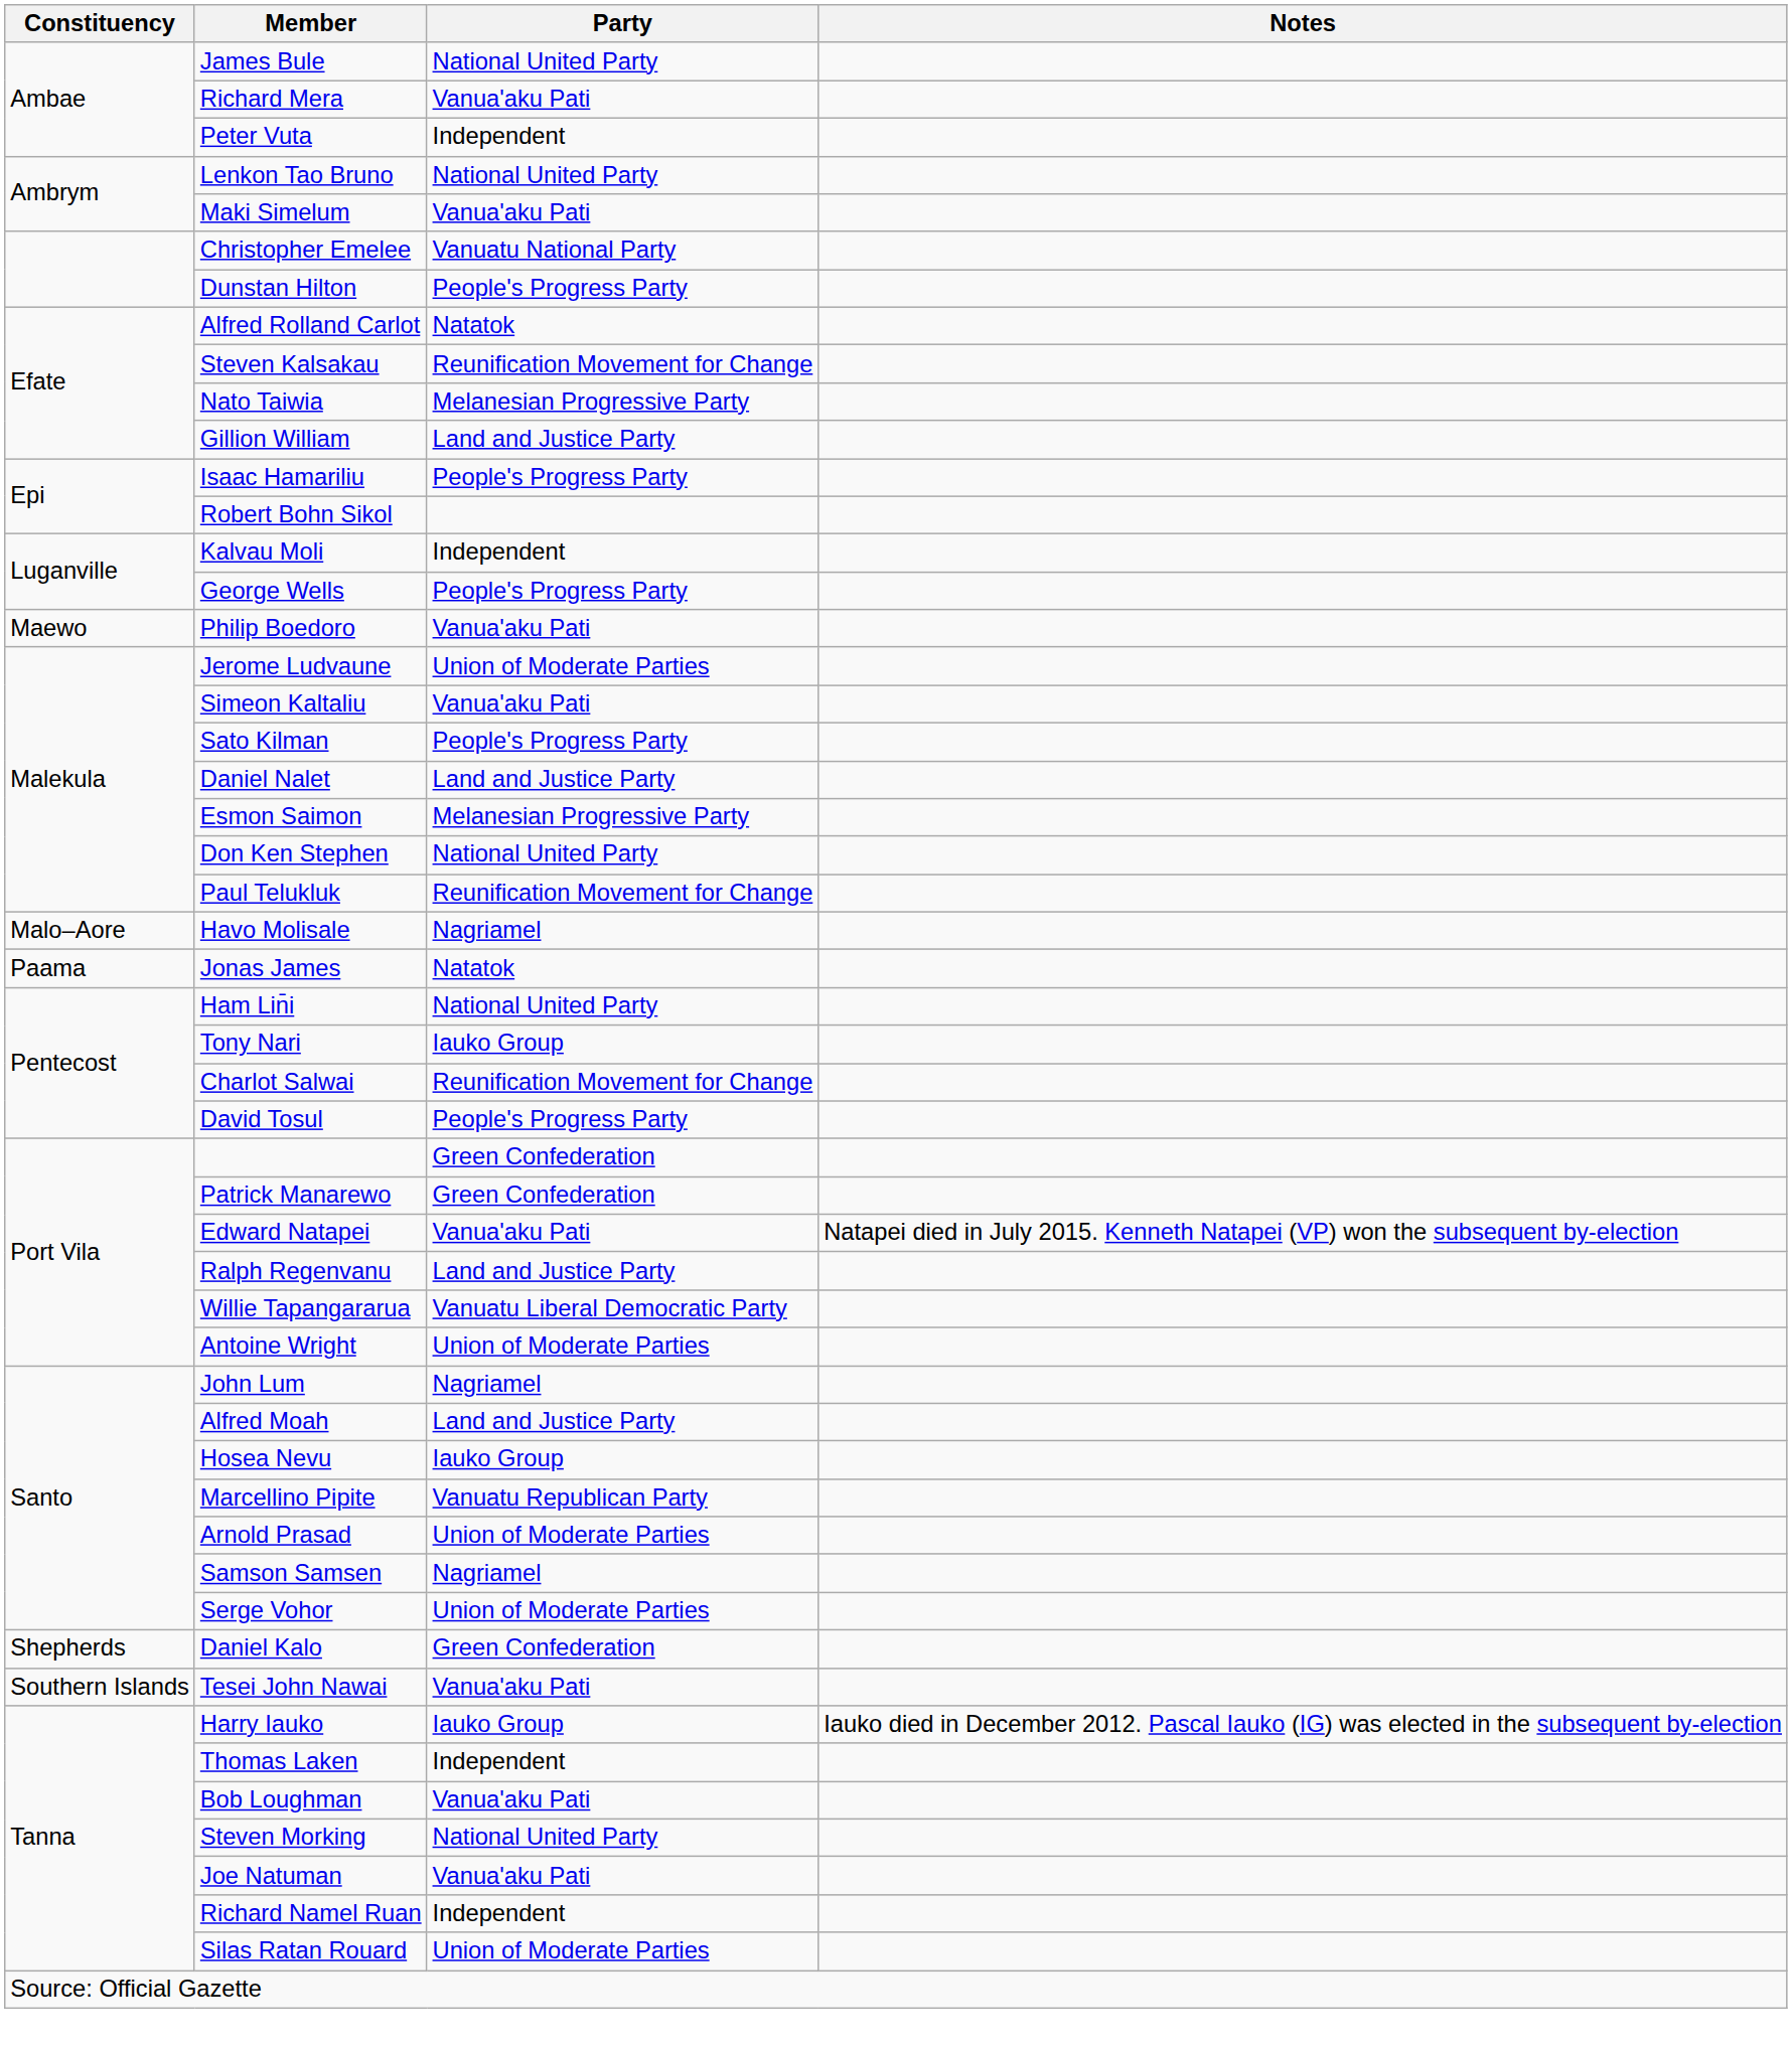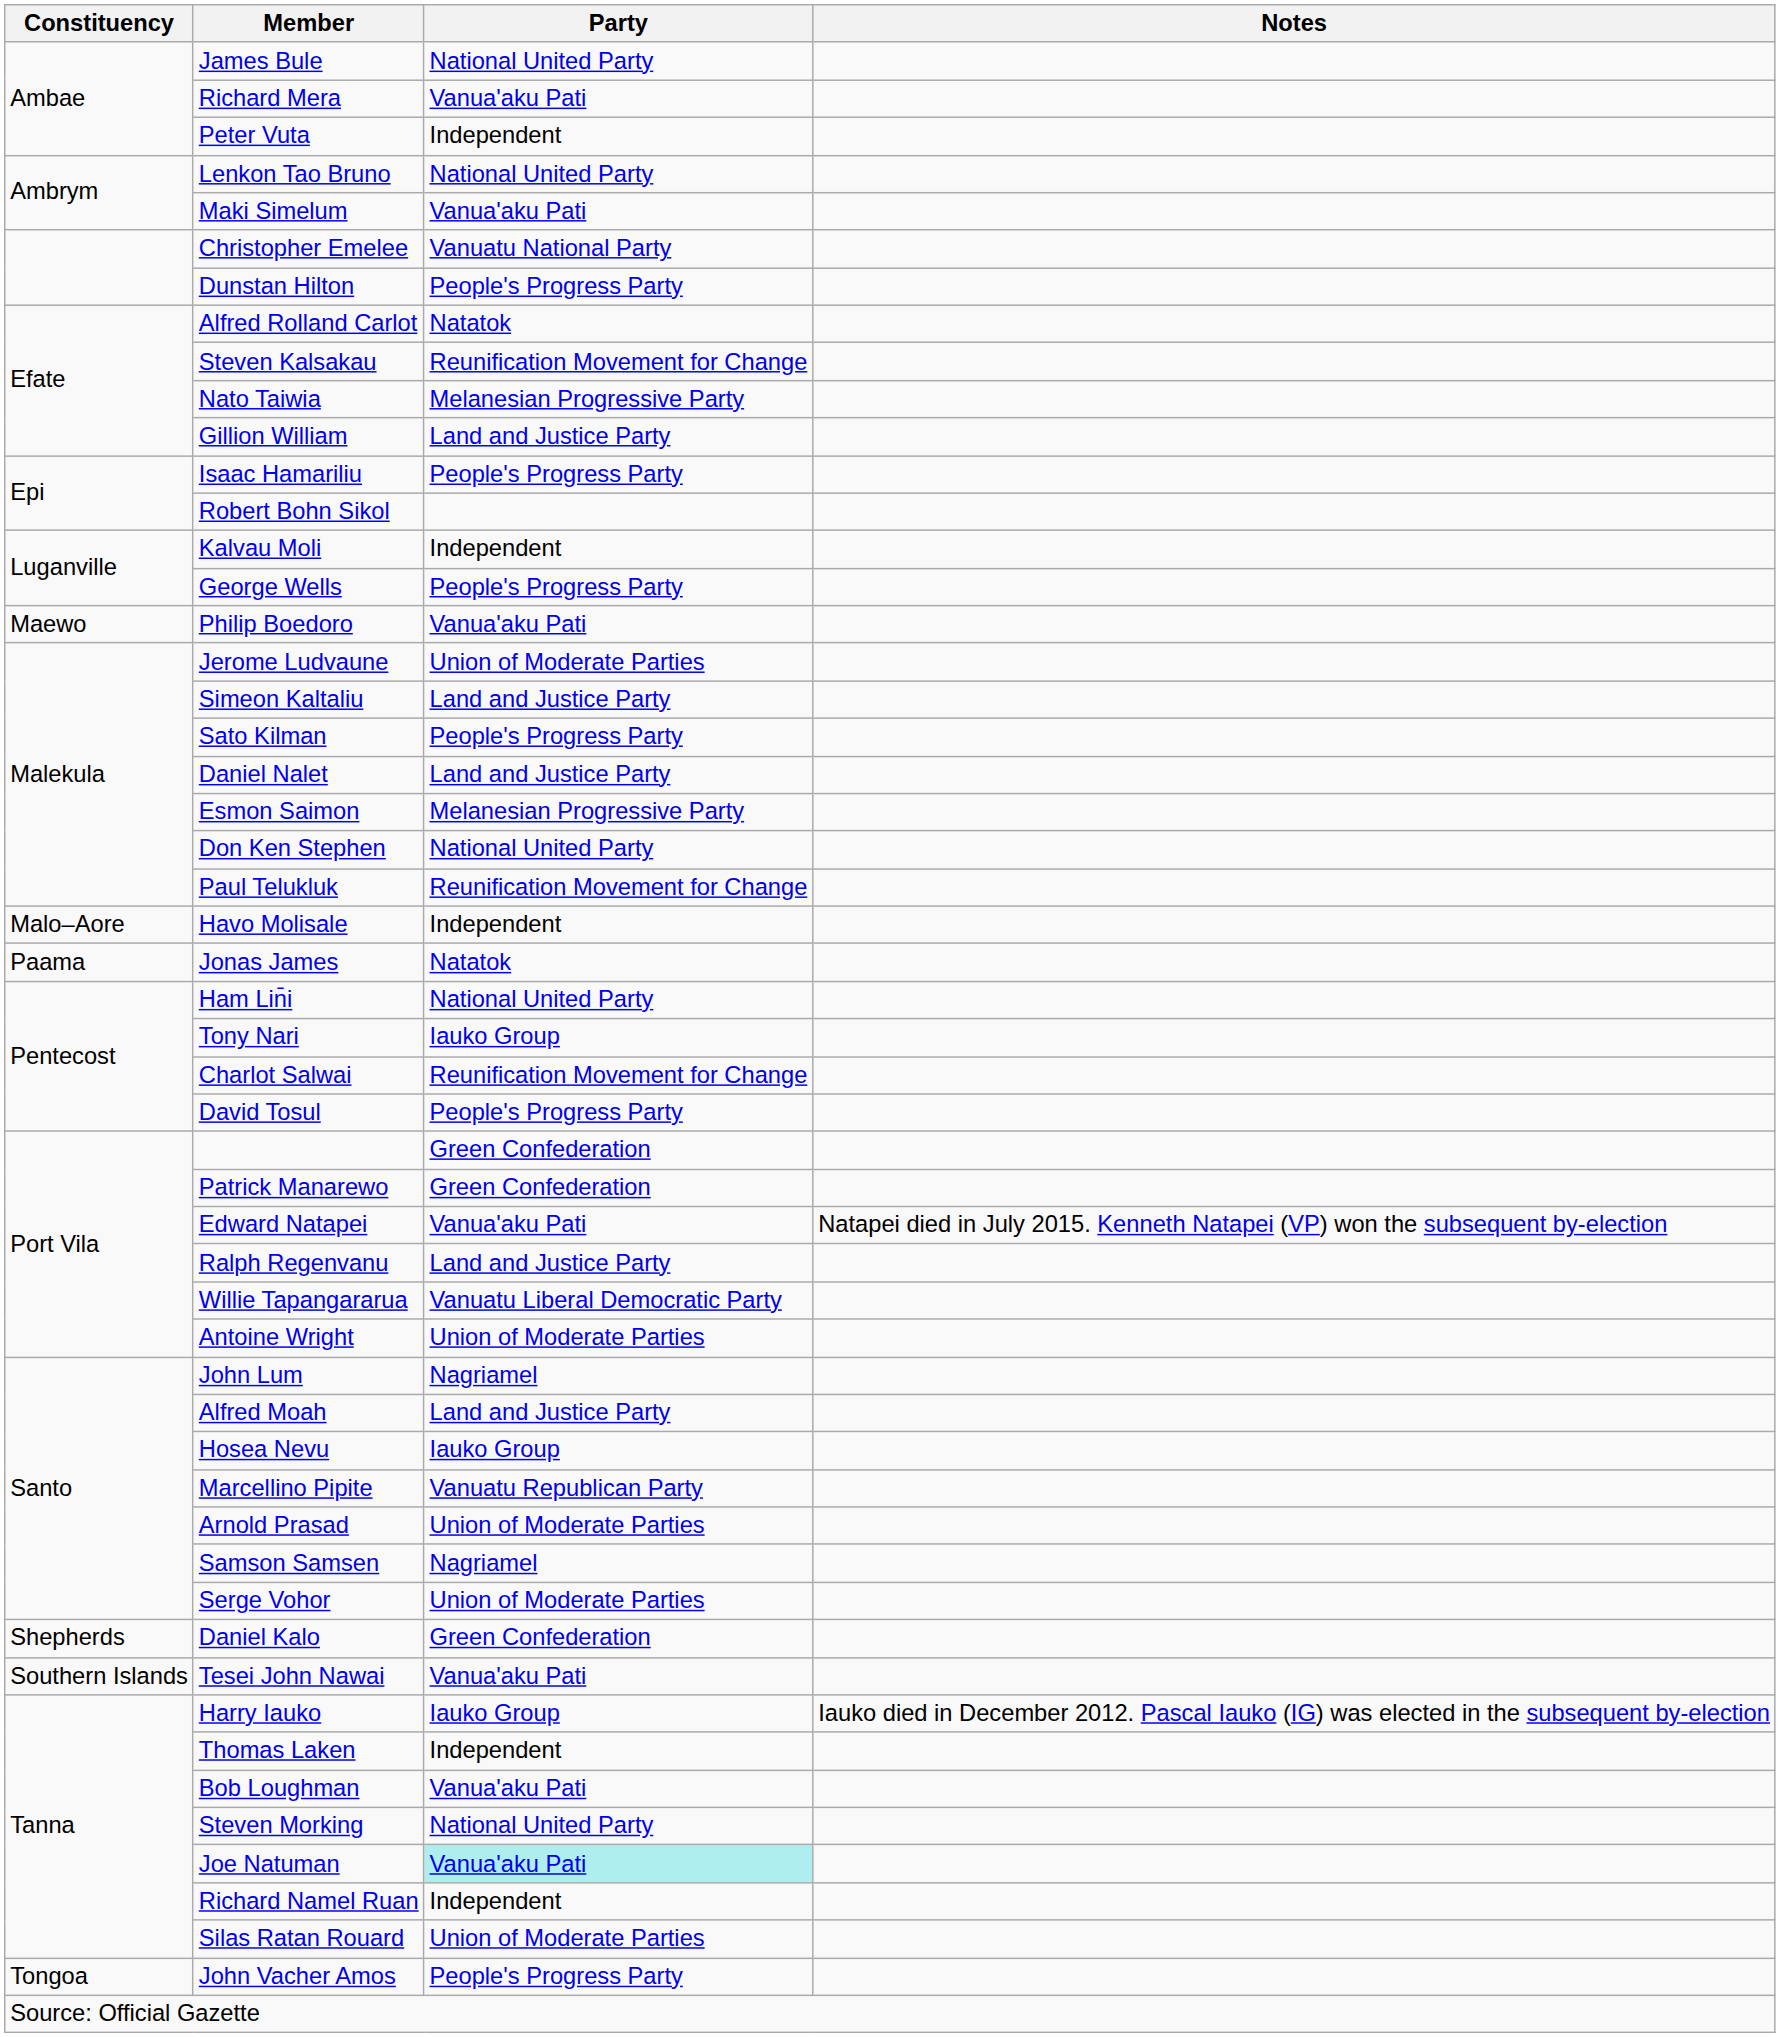Simeon Kaltaliu | Party: Vanua'aku Pati -> Land and Justice Party
Havo Molisale | Party: Nagriamel -> Independent
Joe Natuman | Party: no background -> paleturquoise background
+ row: Tongoa | John Vacher Amos | People's Progress Party
